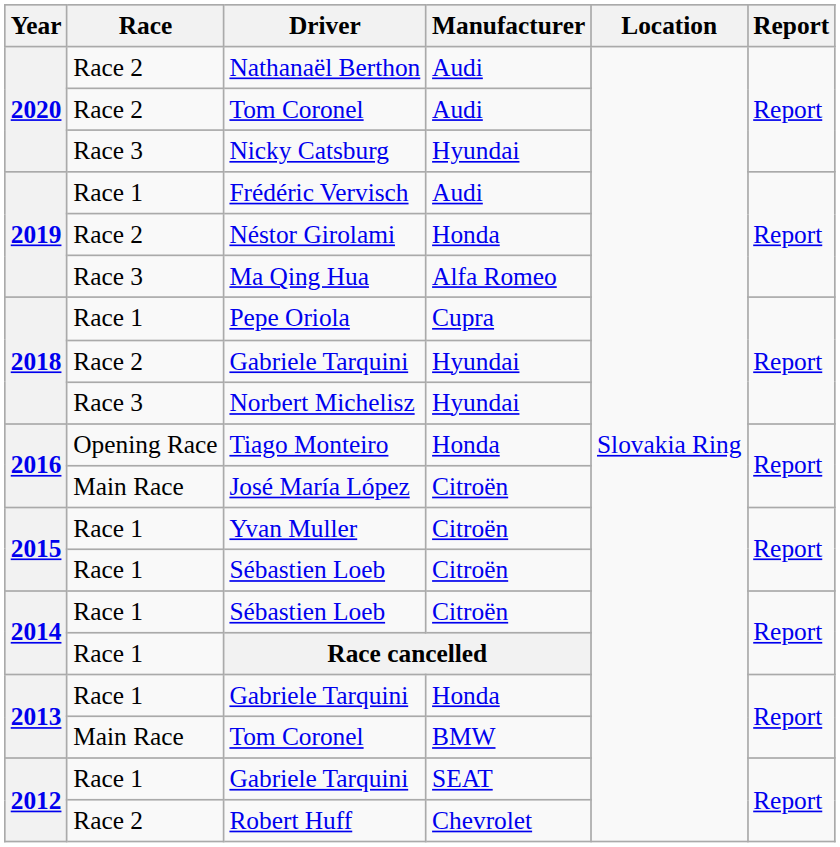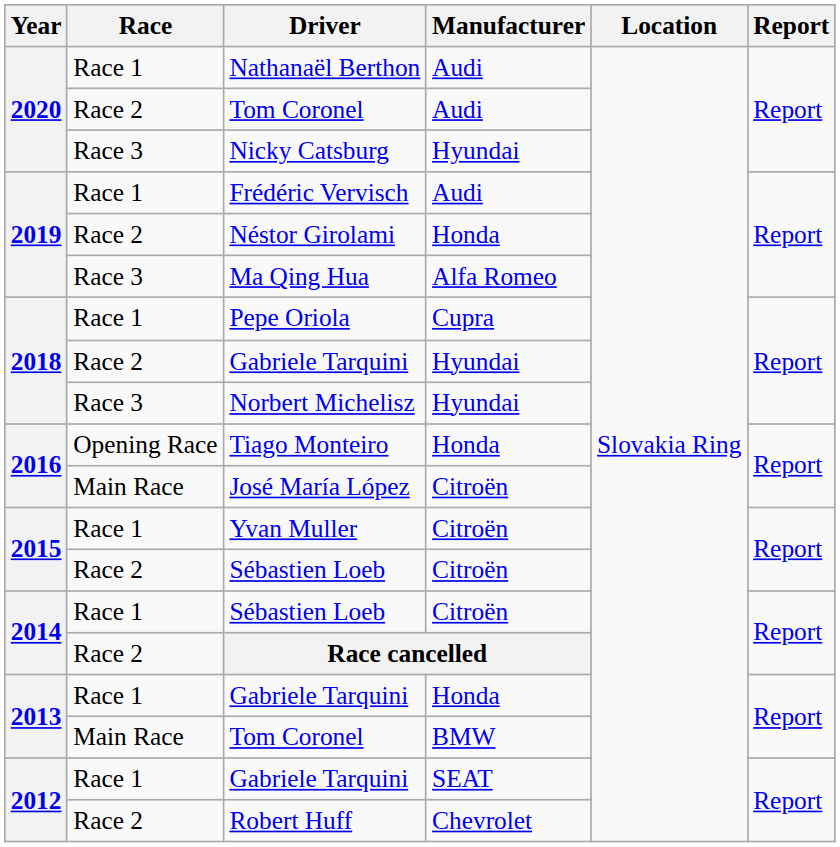Nathanaël Berthon | Race: Race 2 -> Race 1
2015 / Sébastien Loeb | Race: Race 1 -> Race 2
Race cancelled | Race: Race 1 -> Race 2
